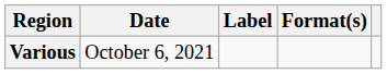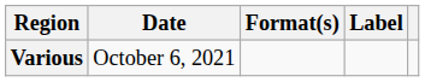columns swapped: Format(s) <-> Label
